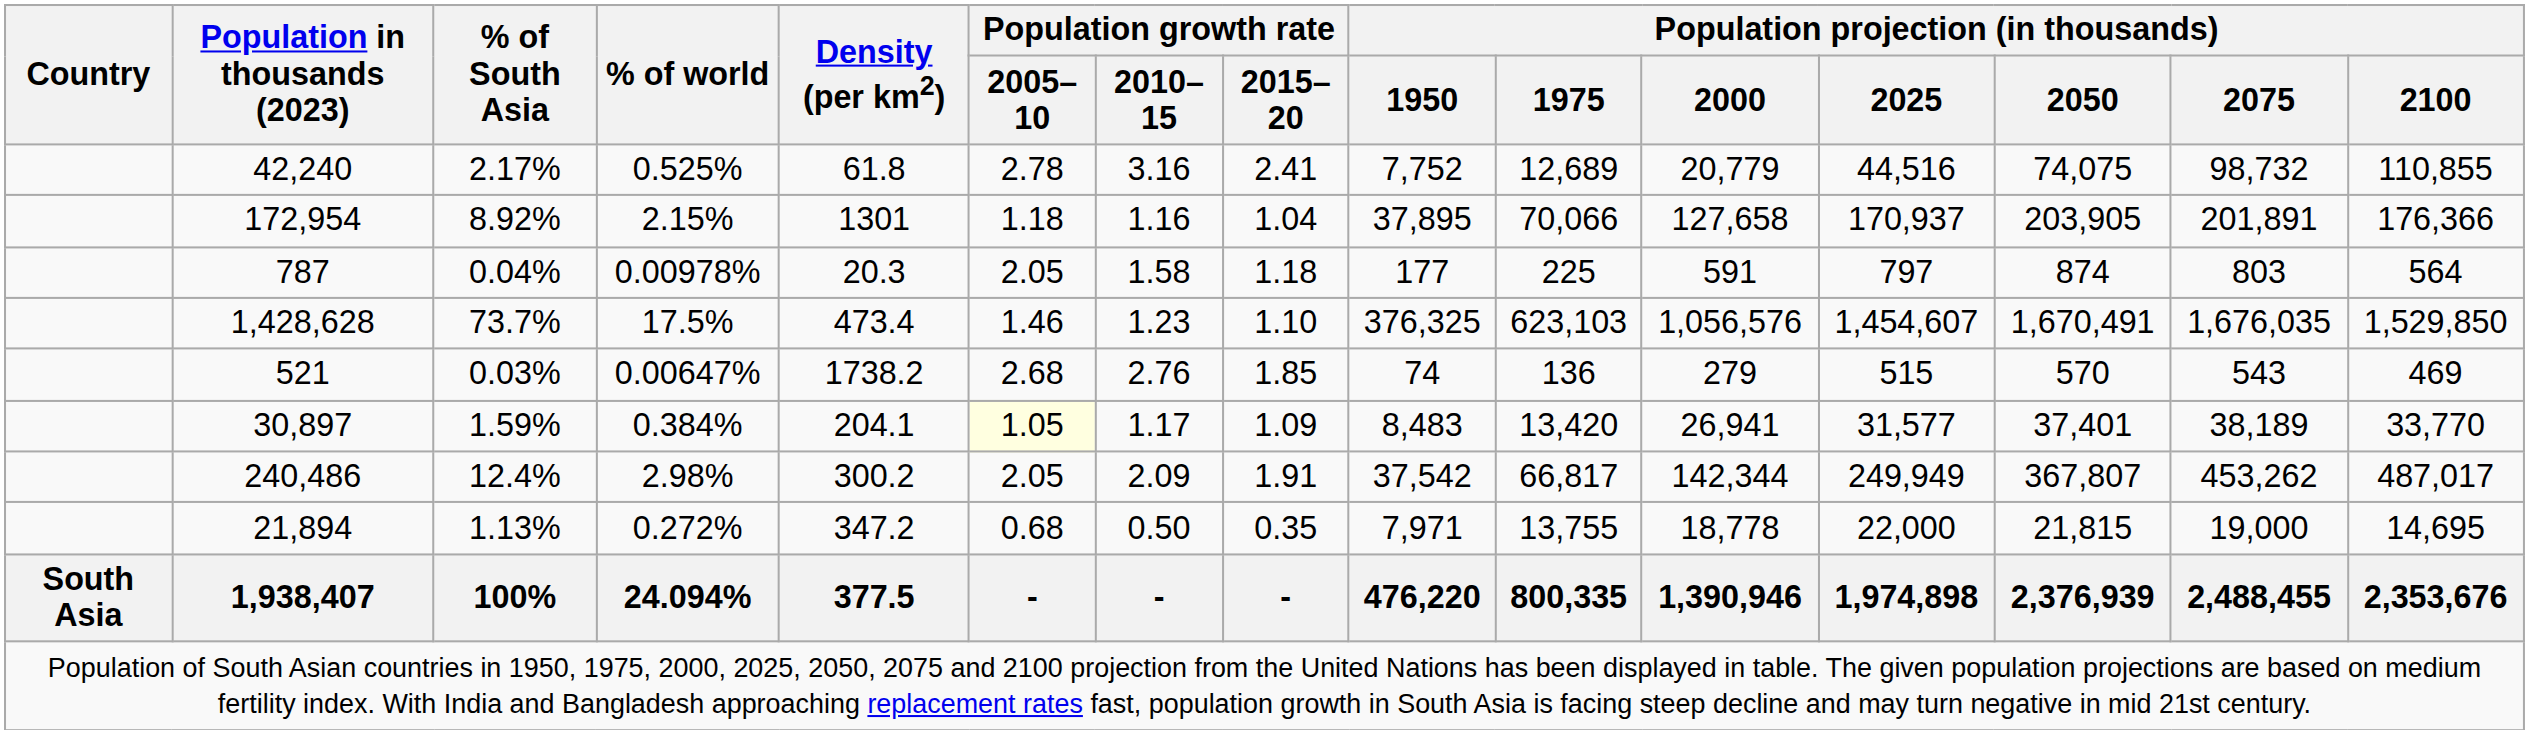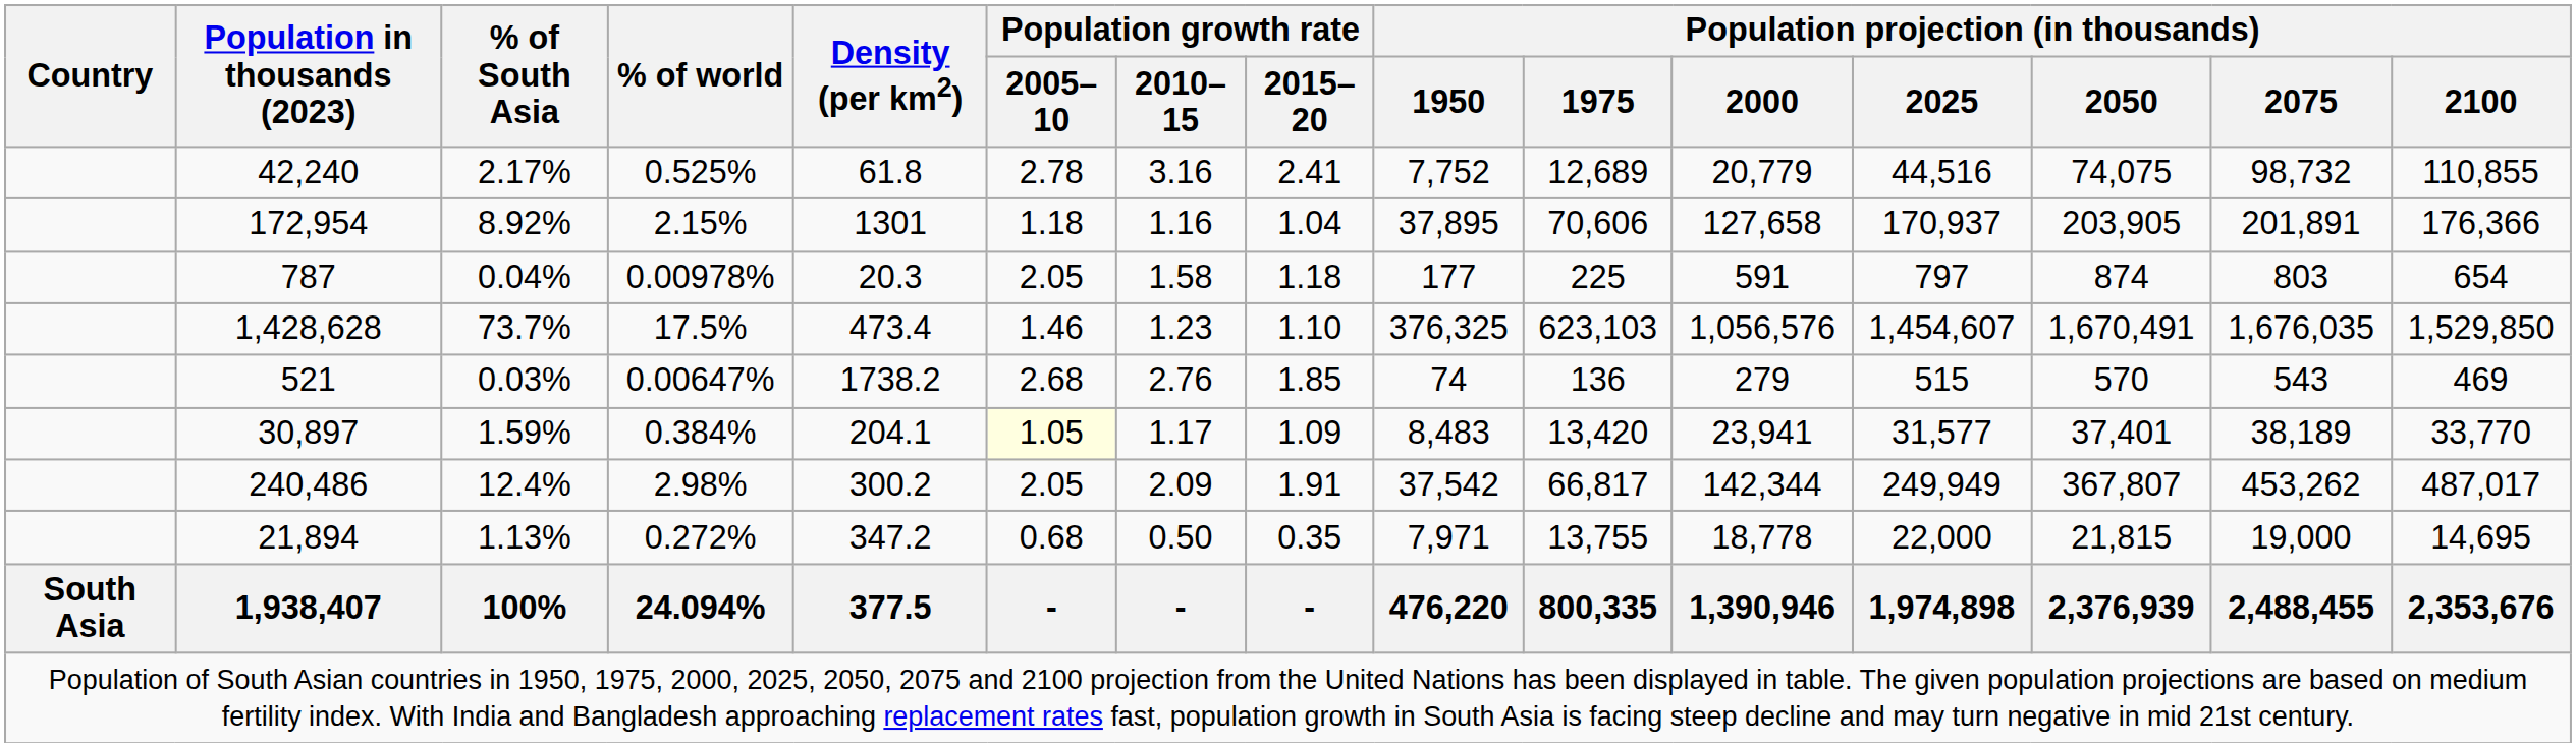172,954 | Population projection (in thousands) / 1975: 70,066 -> 70,606
787 | Population projection (in thousands) / 2100: 564 -> 654
30,897 | Population projection (in thousands) / 2000: 26,941 -> 23,941
